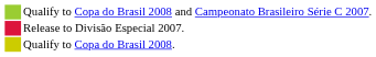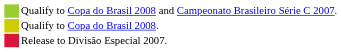rows swapped: Qualify to Copa do Brasil 2008. <-> Release to Divisão Especial 2007.
